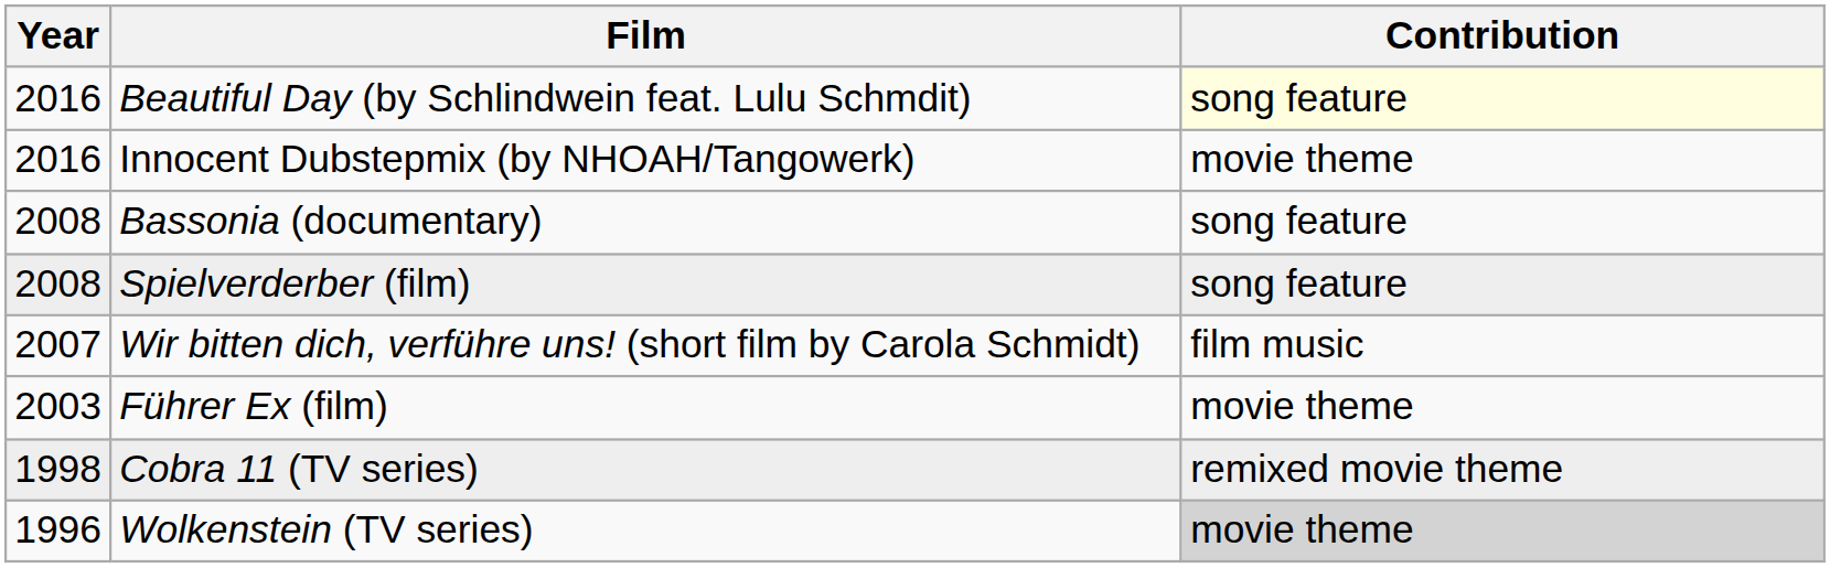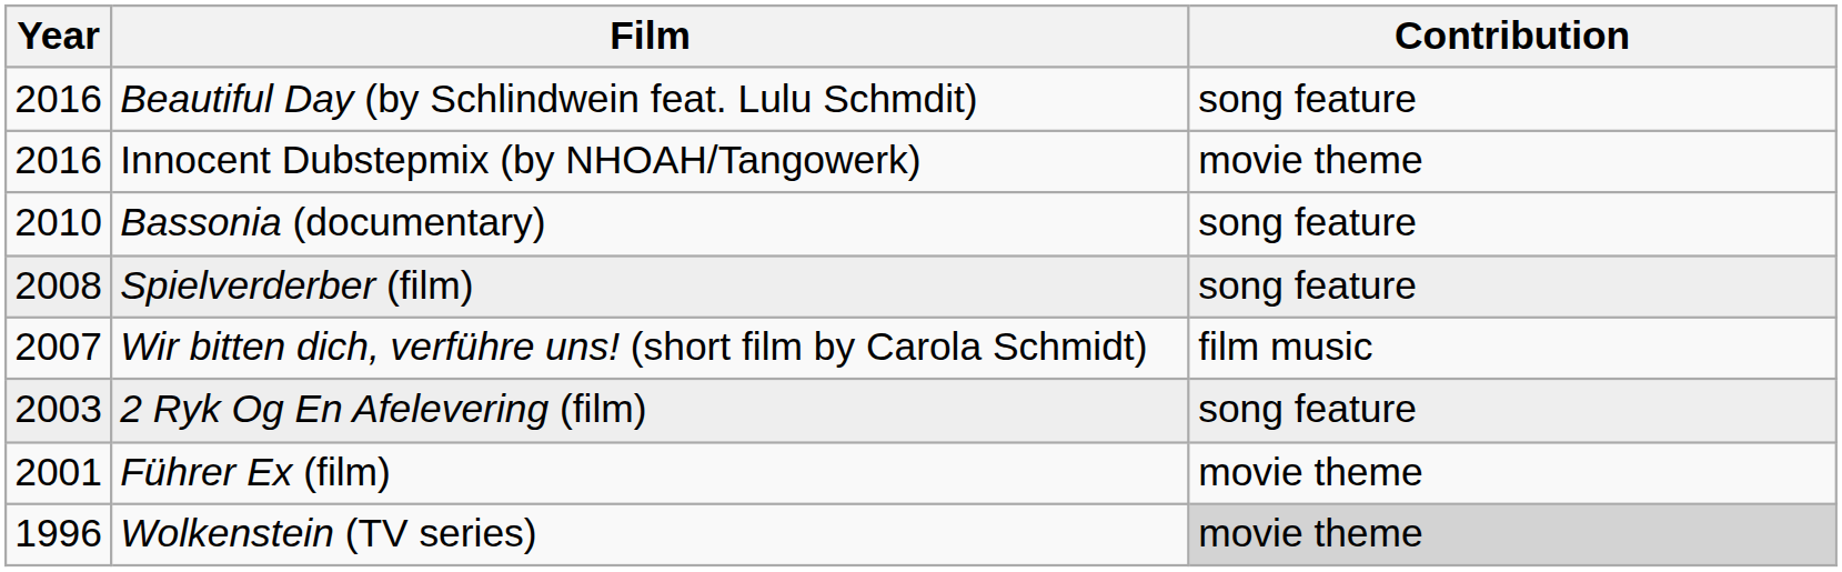Beautiful Day (by Schlindwein feat. Lulu Schmdit) | Contribution: lightyellow background -> no background
Bassonia (documentary) | Year: 2008 -> 2010
+ row: 2003 | 2 Ryk Og En Afelevering (film) | song feature
Führer Ex (film) | Year: 2003 -> 2001
- row: 1998 | Cobra 11 (TV series) | remixed movie theme
